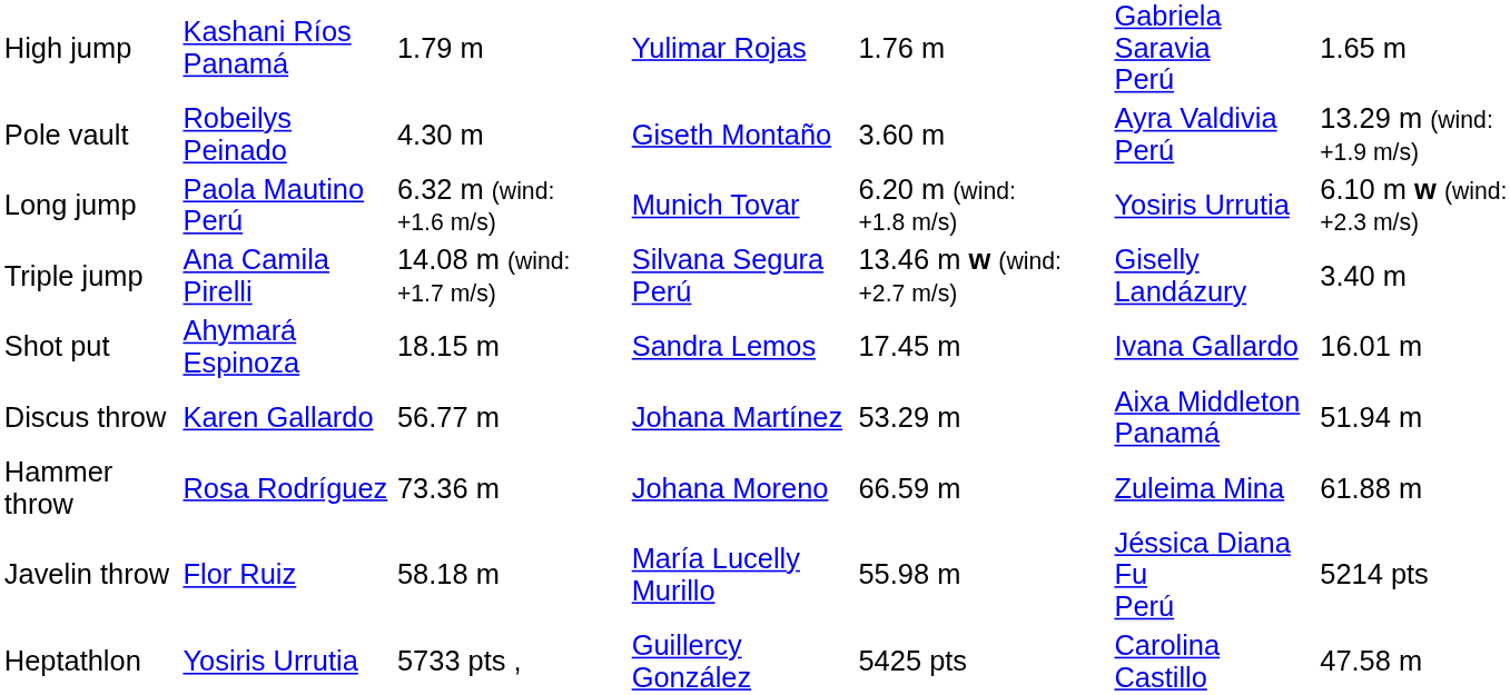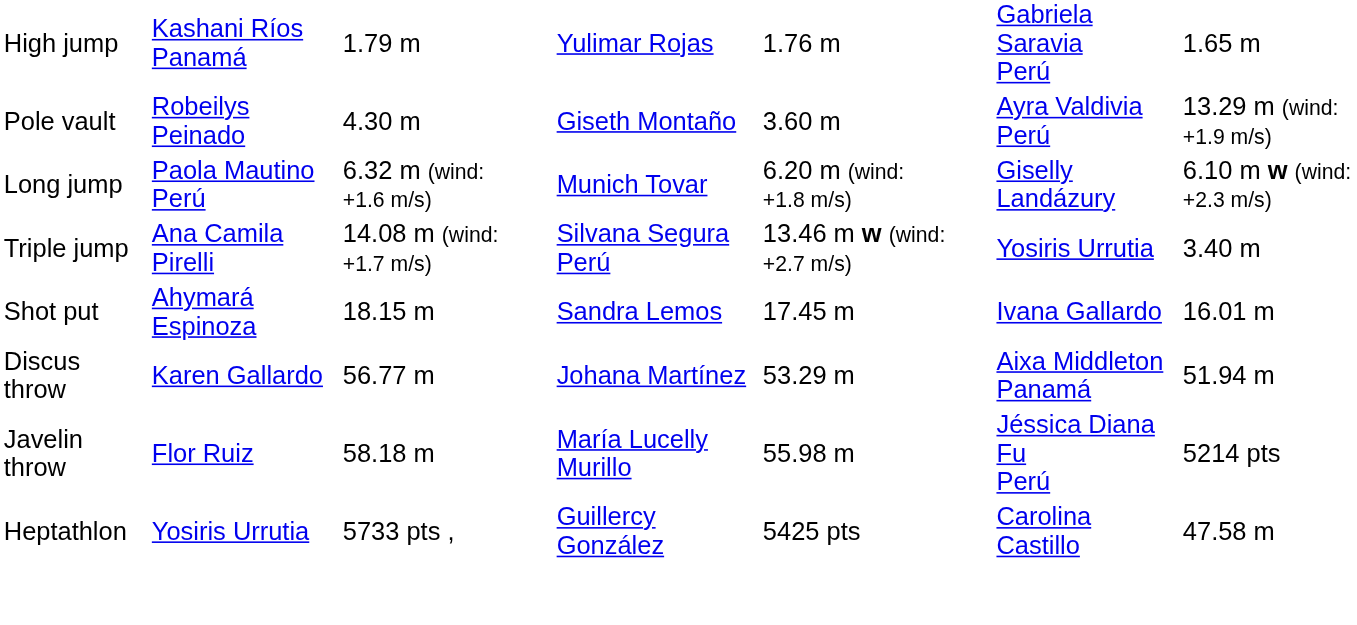Long jump | column 6: Yosiris Urrutia -> Giselly Landázury
Triple jump | column 6: Giselly Landázury -> Yosiris Urrutia
- row: Hammer throw | Rosa Rodríguez | 73.36 m | Johana Moreno | 66.59 m | Zuleima Mina | 61.88 m
